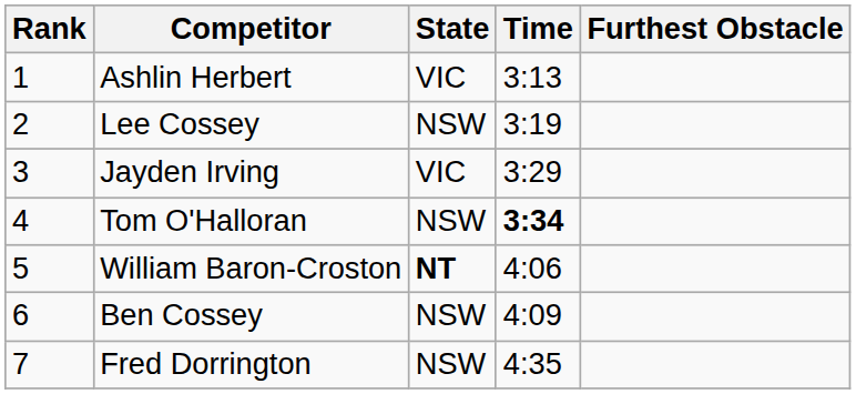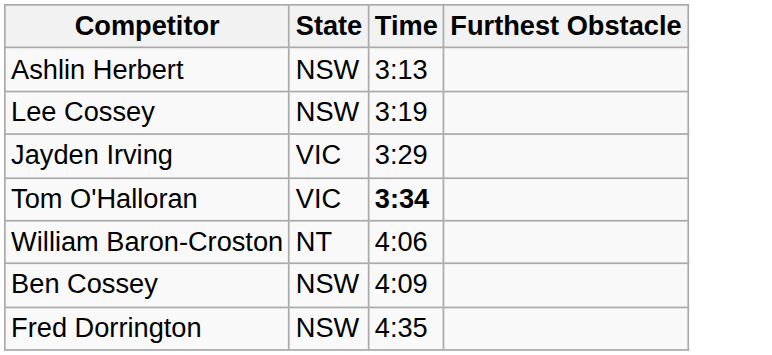- column: Rank | 1 | 2 | 3 | 4 | 5 | 6 | 7
Ashlin Herbert | State: VIC -> NSW
Tom O'Halloran | State: NSW -> VIC
William Baron-Croston | State: bold -> normal
